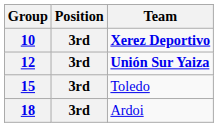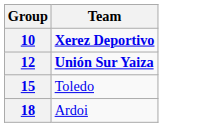- column: Position | 3rd | 3rd | 3rd | 3rd
